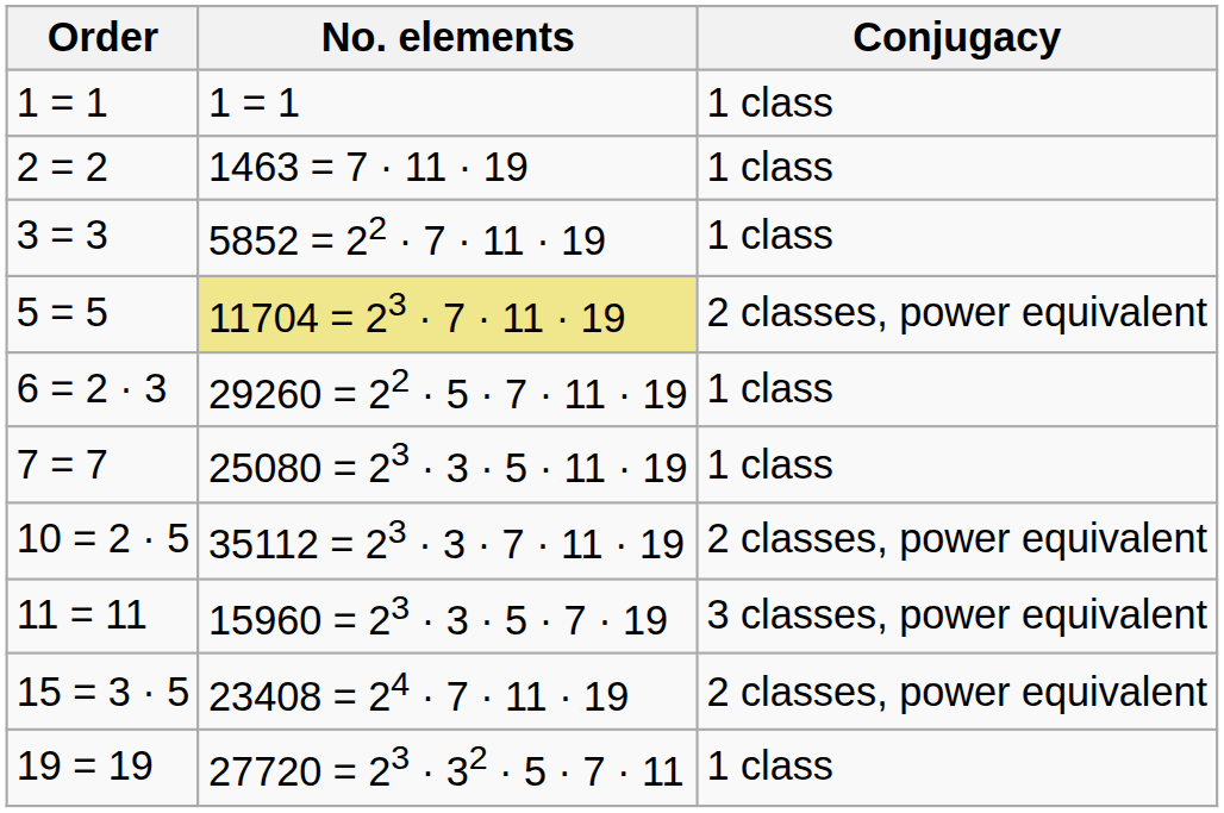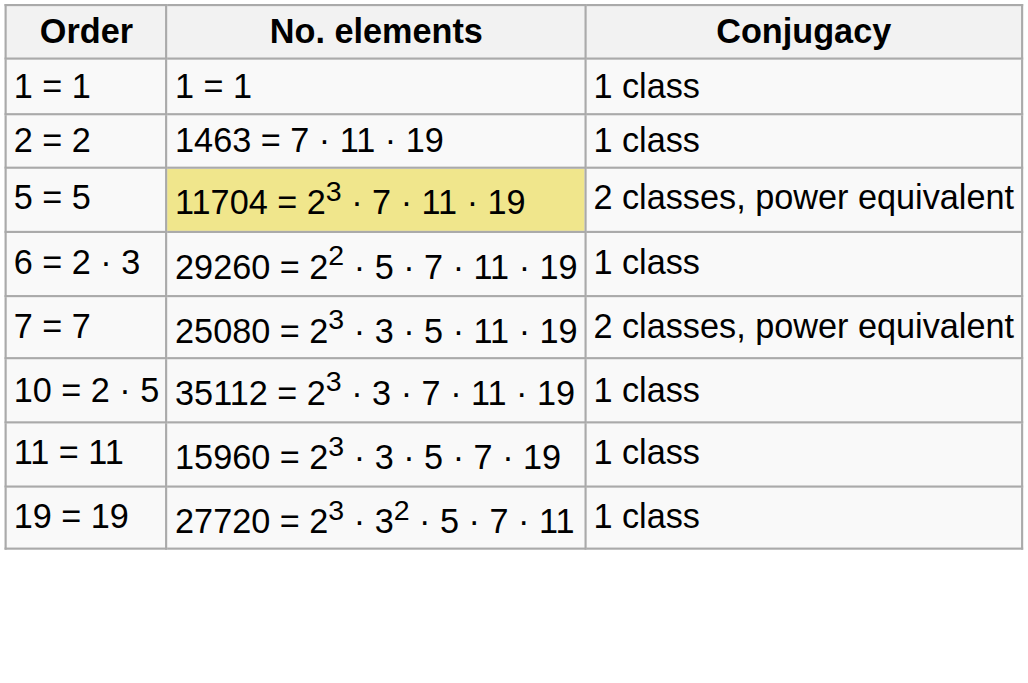- row: 3 = 3 | 5852 = 22 · 7 · 11 · 19 | 1 class
7 = 7 | Conjugacy: 1 class -> 2 classes, power equivalent
10 = 2 · 5 | Conjugacy: 2 classes, power equivalent -> 1 class
11 = 11 | Conjugacy: 3 classes, power equivalent -> 1 class
- row: 15 = 3 · 5 | 23408 = 24 · 7 · 11 · 19 | 2 classes, power equivalent
